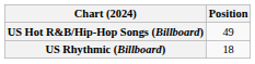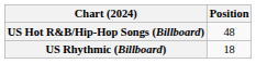US Hot R&B/Hip-Hop Songs (Billboard) | Position: 49 -> 48
